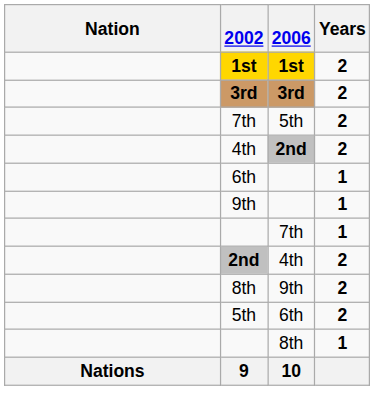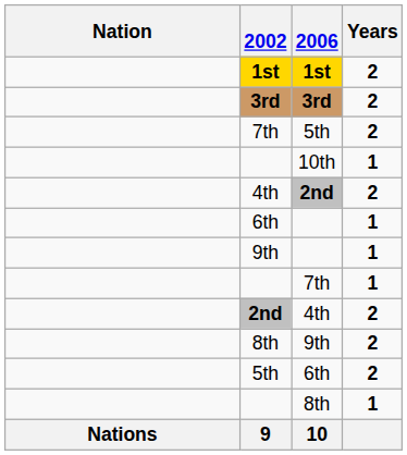+ row: 10th | 1
